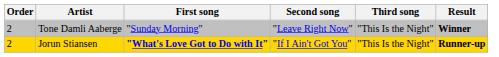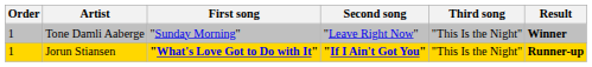Tone Damli Aaberge | Order: 2 -> 1
Jorun Stiansen | Order: 2 -> 1
Jorun Stiansen | Second song: normal -> bold
